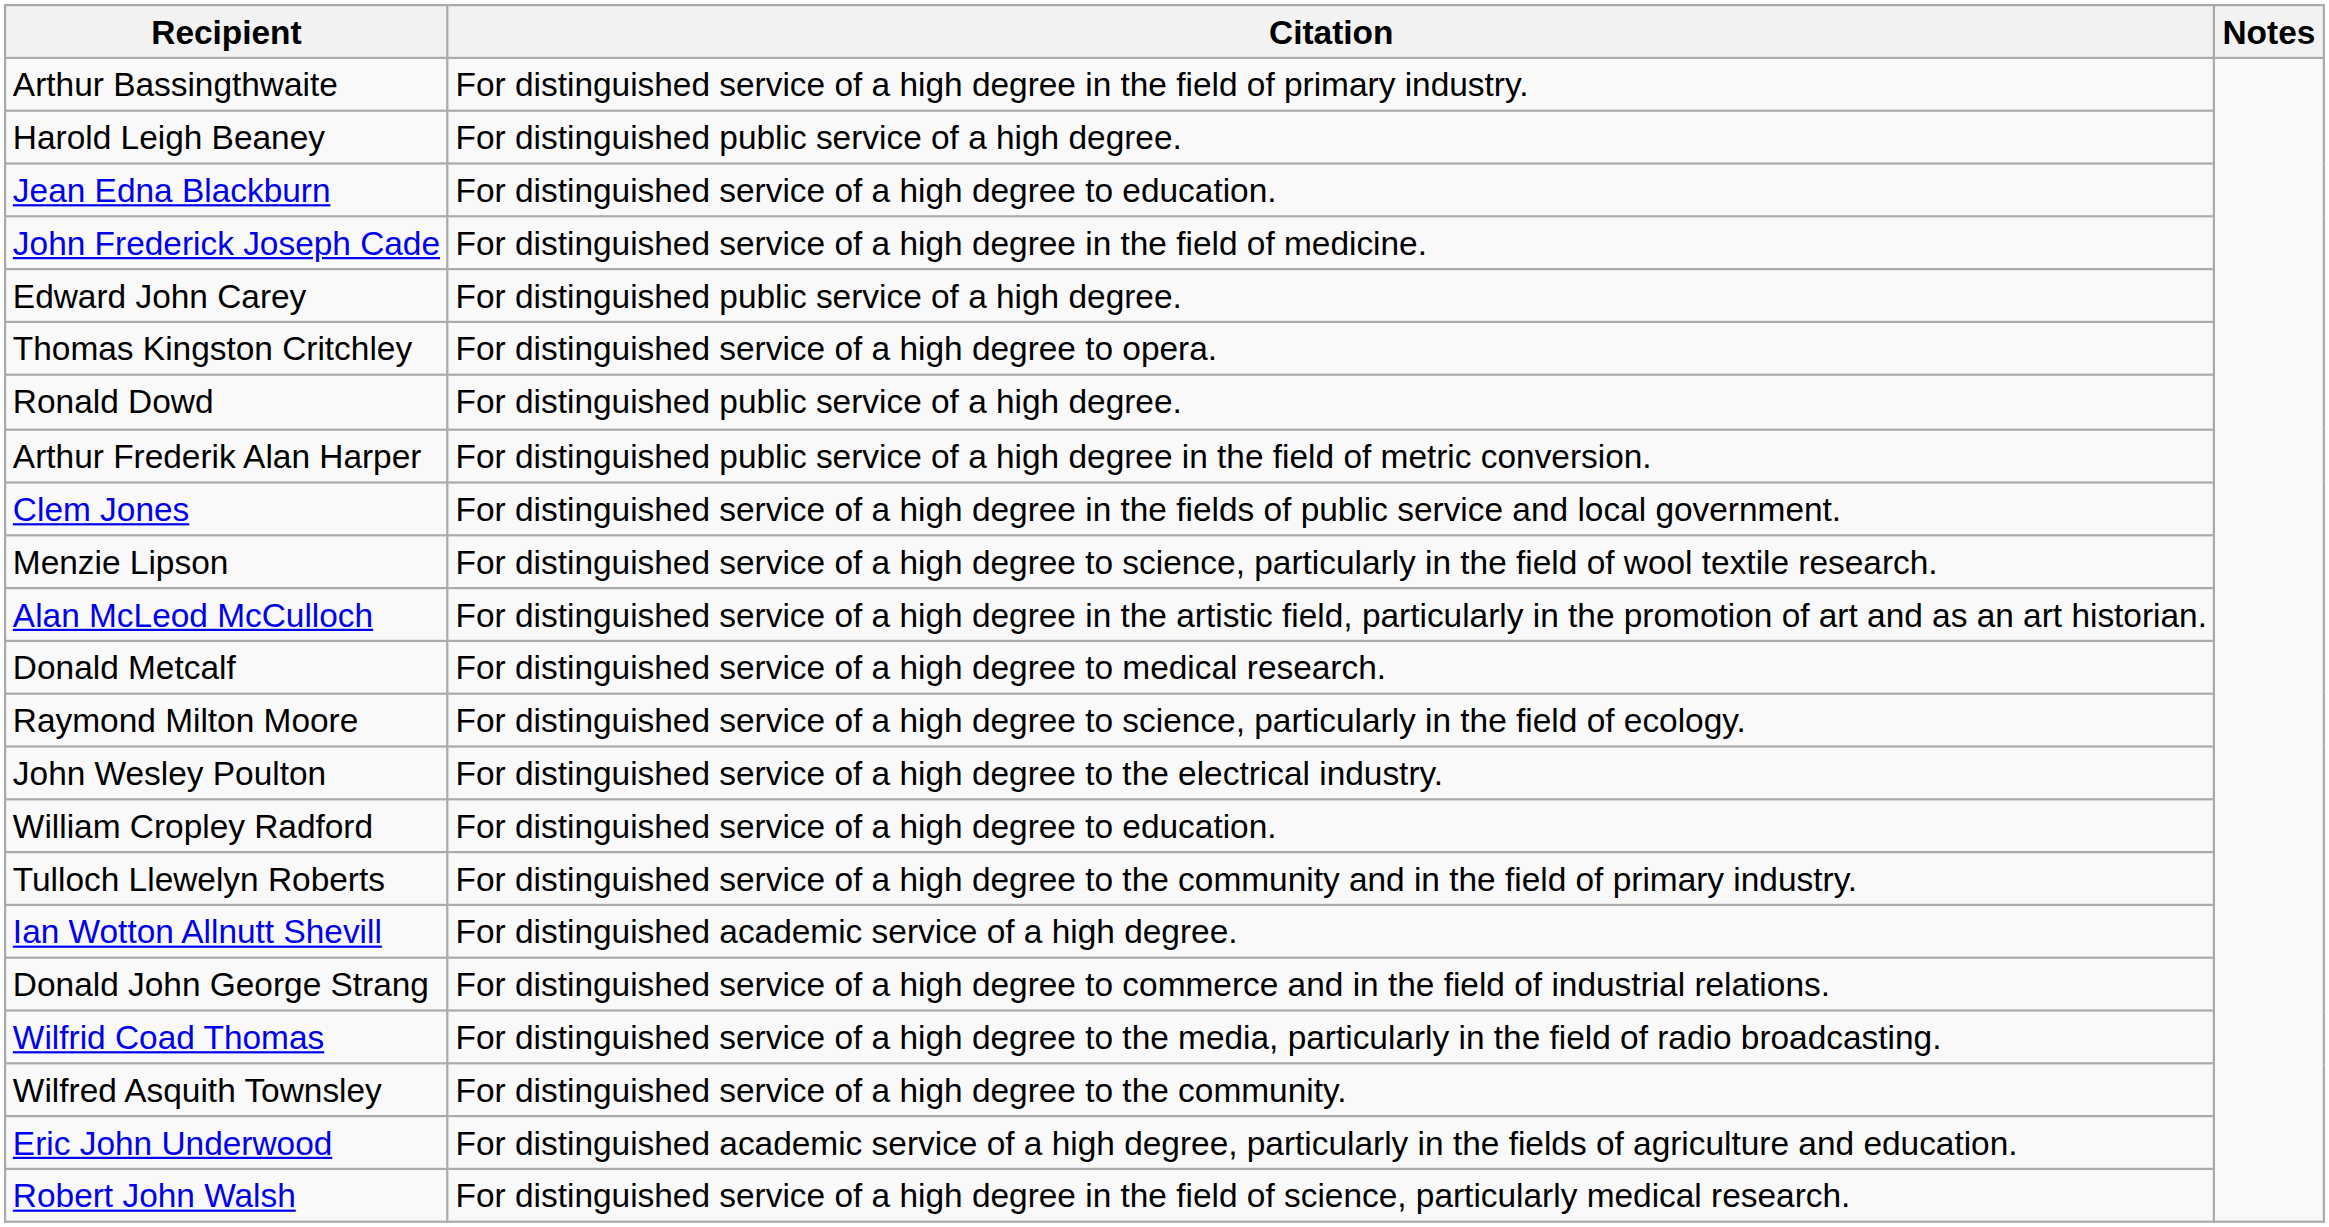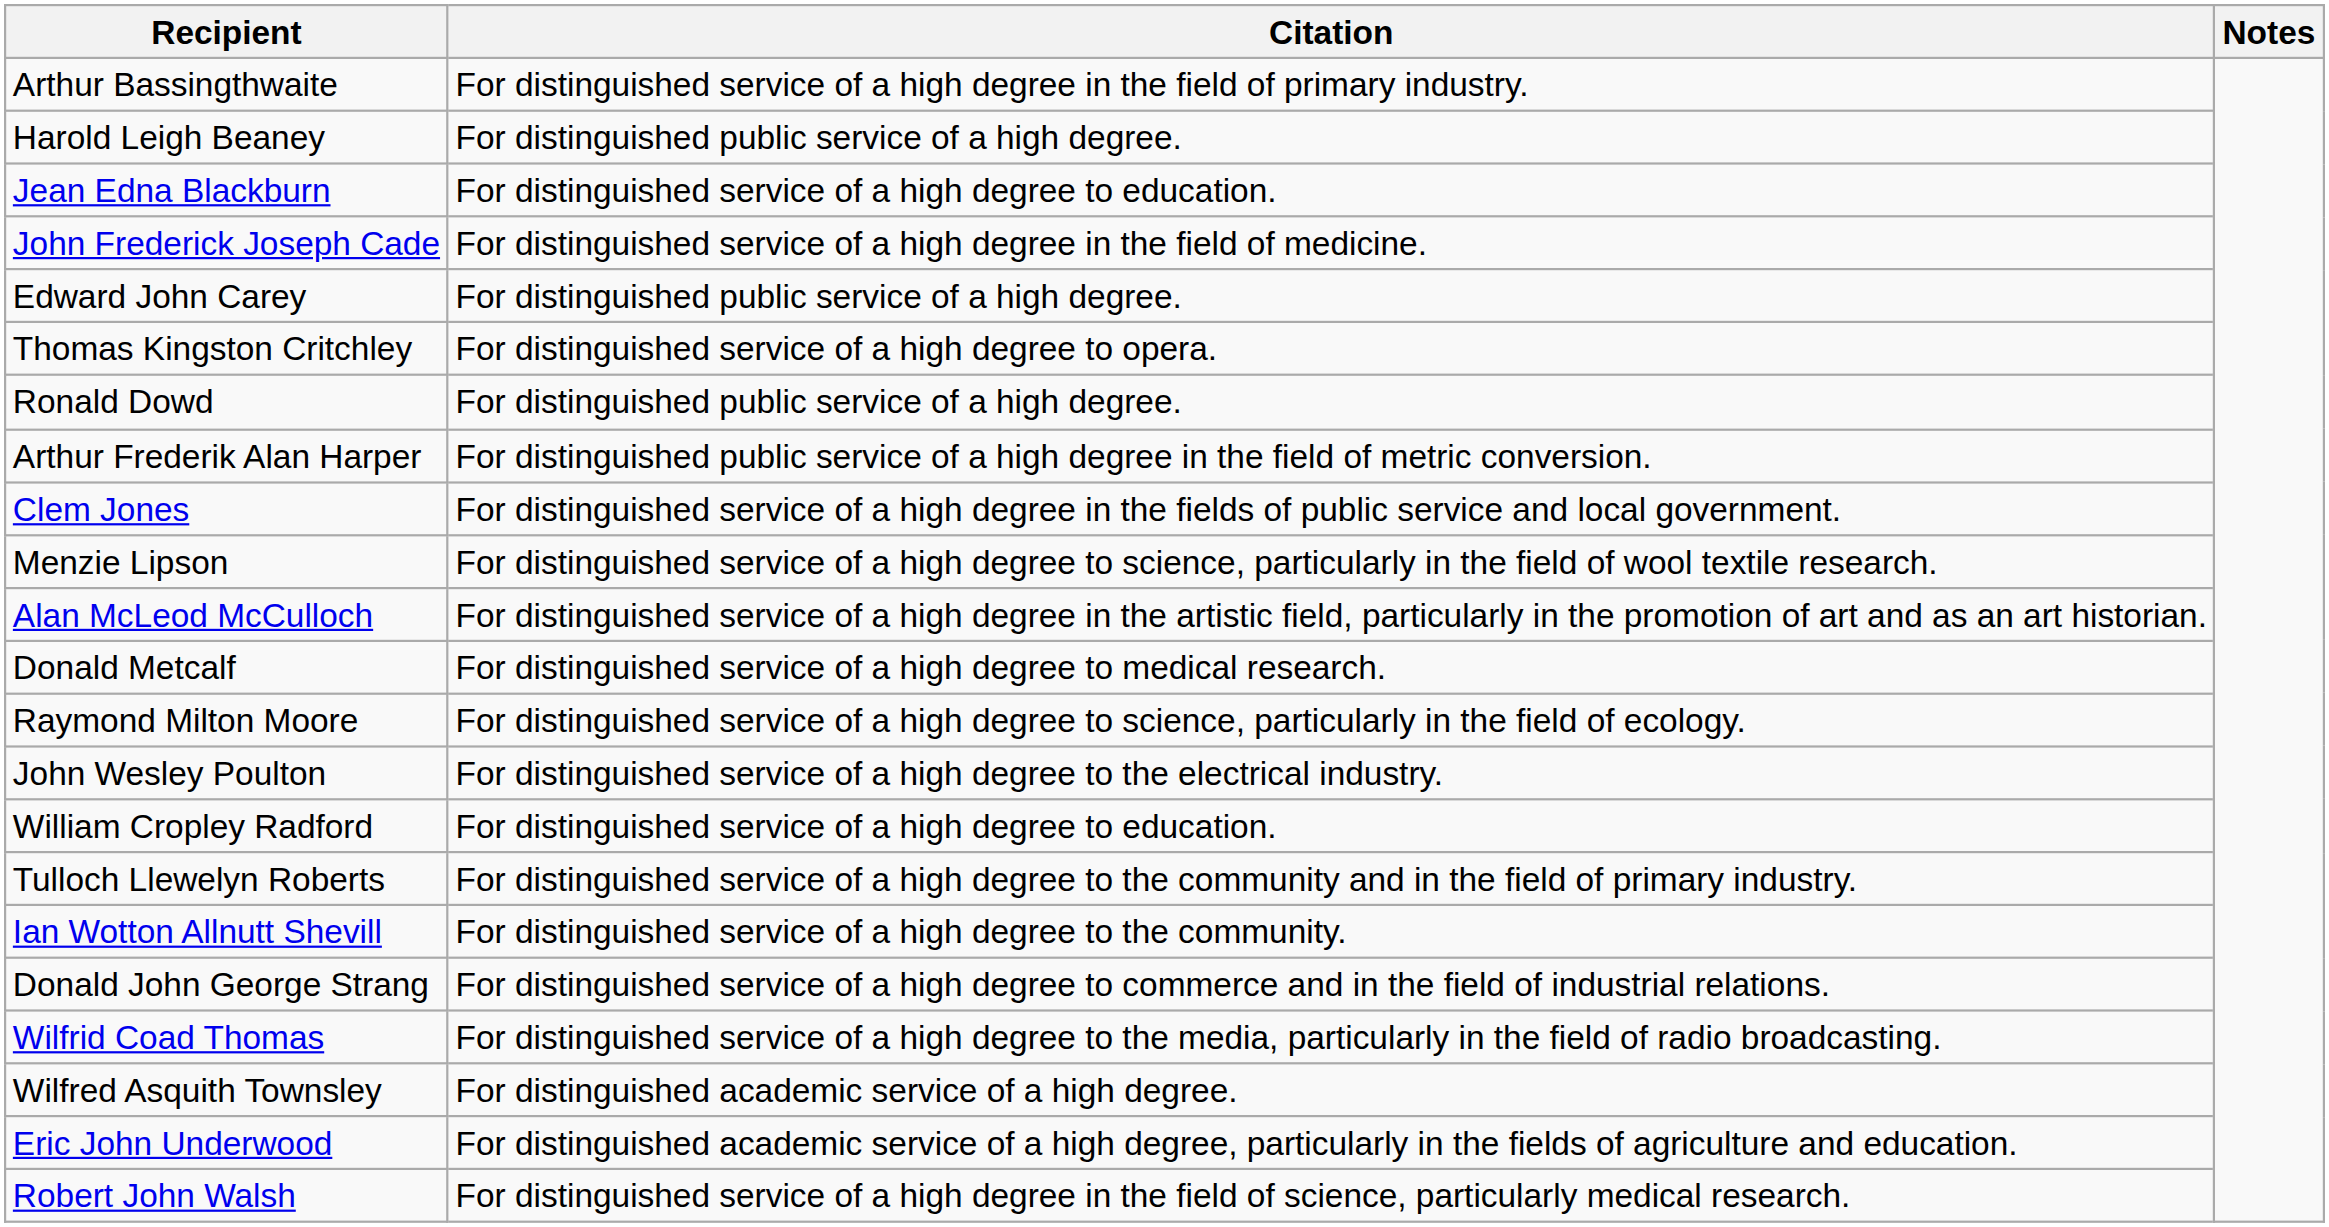Ian Wotton Allnutt Shevill | Citation: For distinguished academic service of a high degree. -> For distinguished service of a high degree to the community.
Wilfred Asquith Townsley | Citation: For distinguished service of a high degree to the community. -> For distinguished academic service of a high degree.
